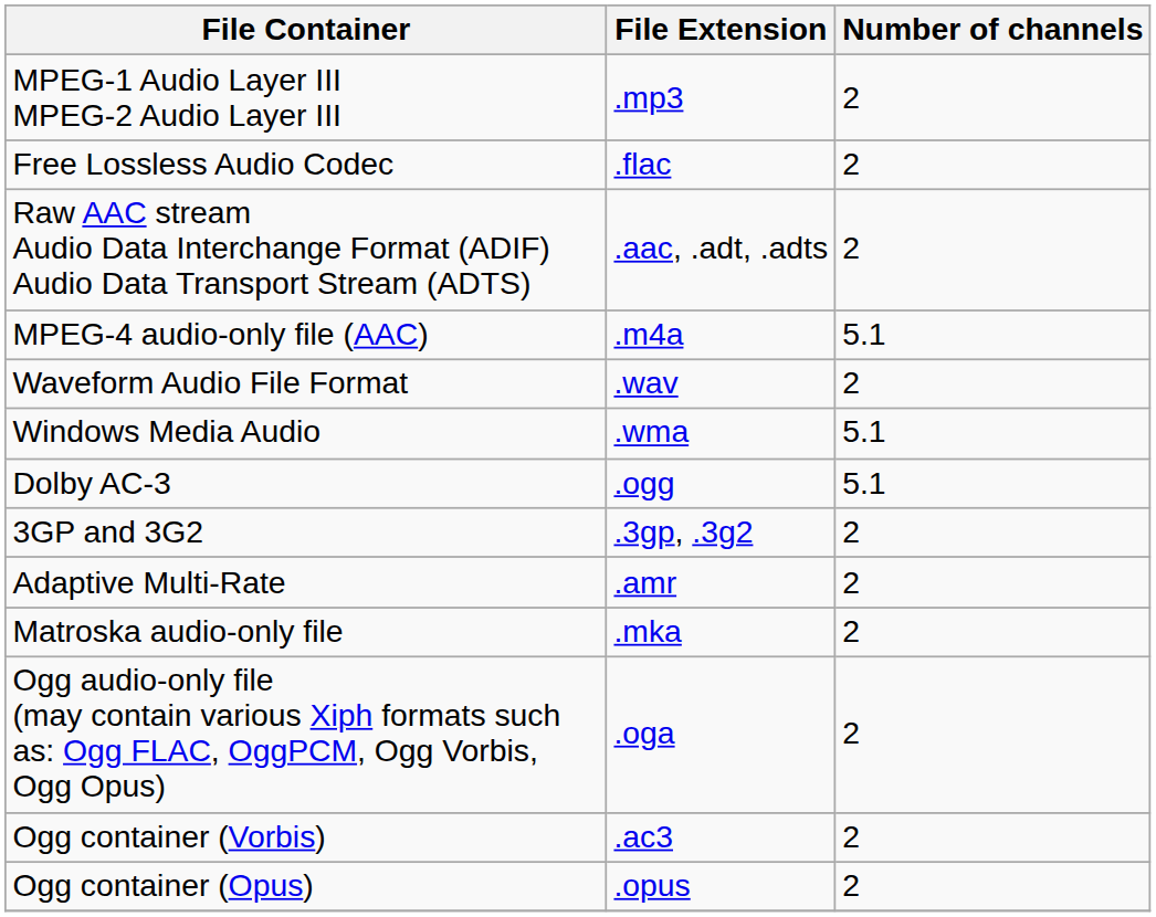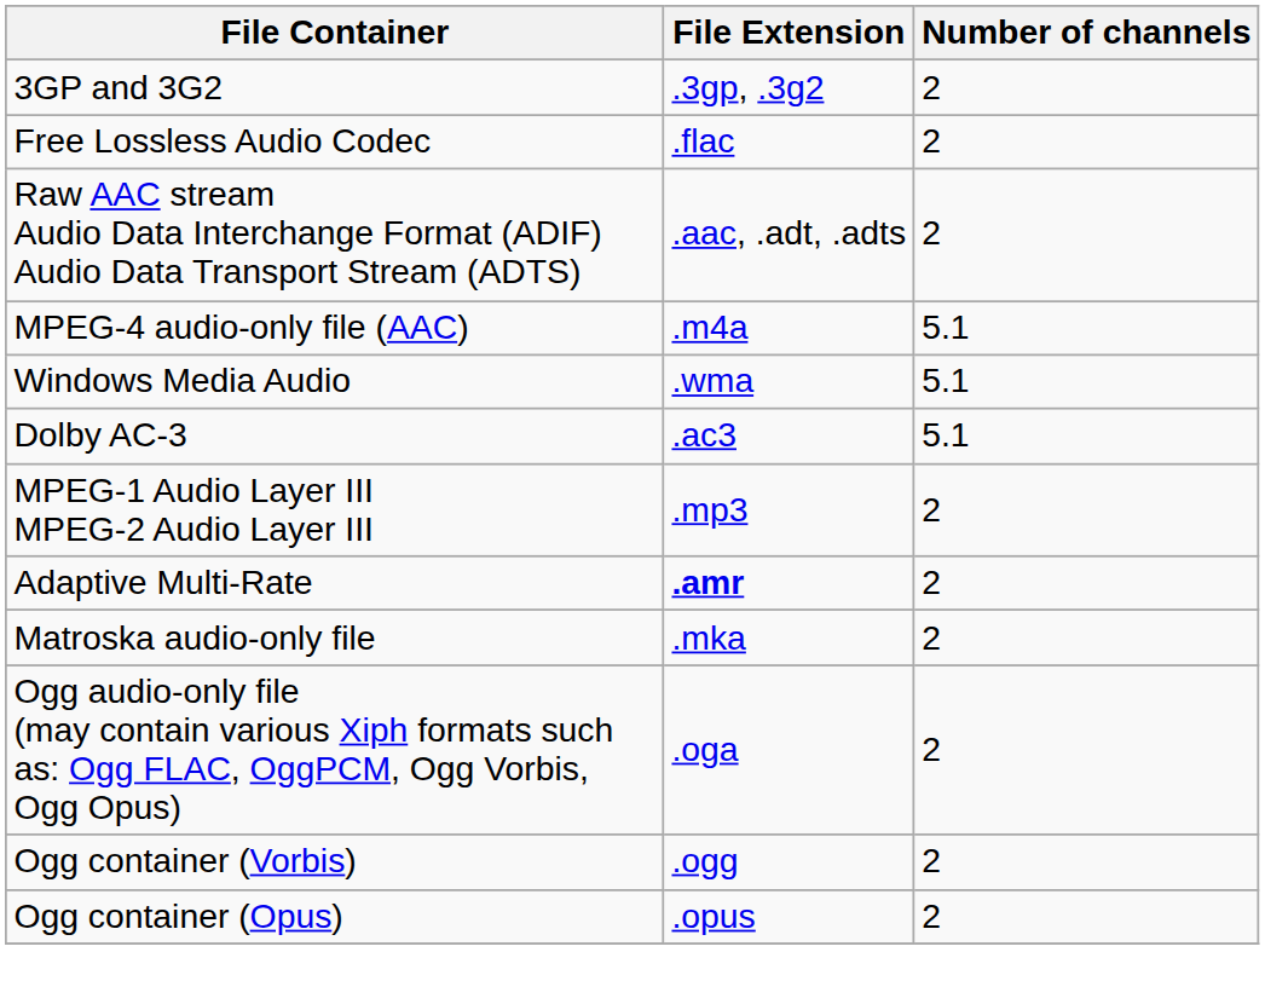rows swapped: MPEG-1 Audio Layer III MPEG-2 Audio Layer III <-> 3GP and 3G2
- row: Waveform Audio File Format | .wav | 2
Dolby AC-3 | File Extension: .ogg -> .ac3
Adaptive Multi-Rate | File Extension: normal -> bold
Ogg container (Vorbis) | File Extension: .ac3 -> .ogg
